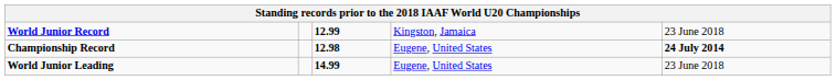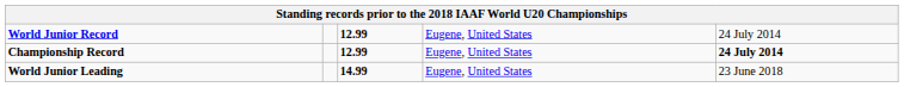World Junior Record | column 4: Kingston, Jamaica -> Eugene, United States
World Junior Record | column 5: 23 June 2018 -> 24 July 2014
Championship Record | column 3: 12.98 -> 12.99
